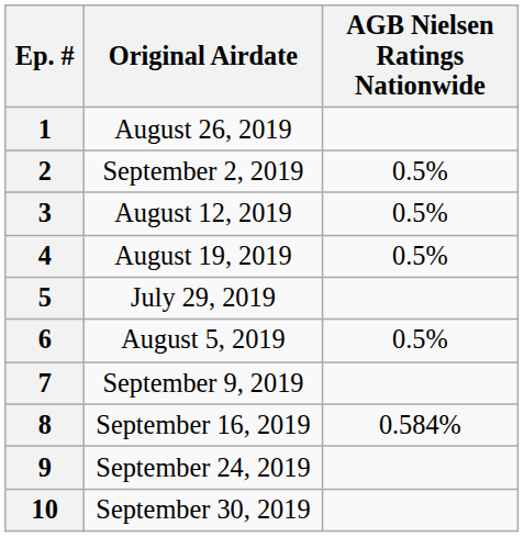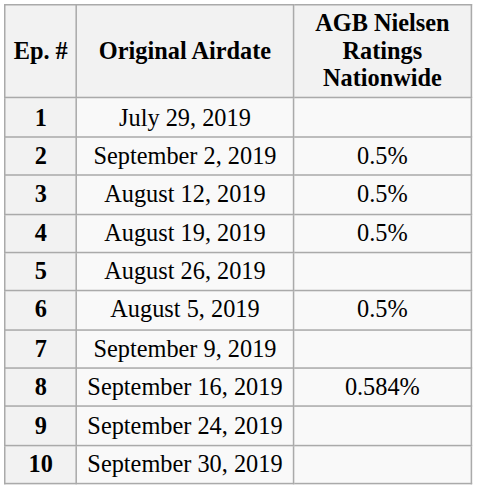1 | Original Airdate: August 26, 2019 -> July 29, 2019
5 | Original Airdate: July 29, 2019 -> August 26, 2019
